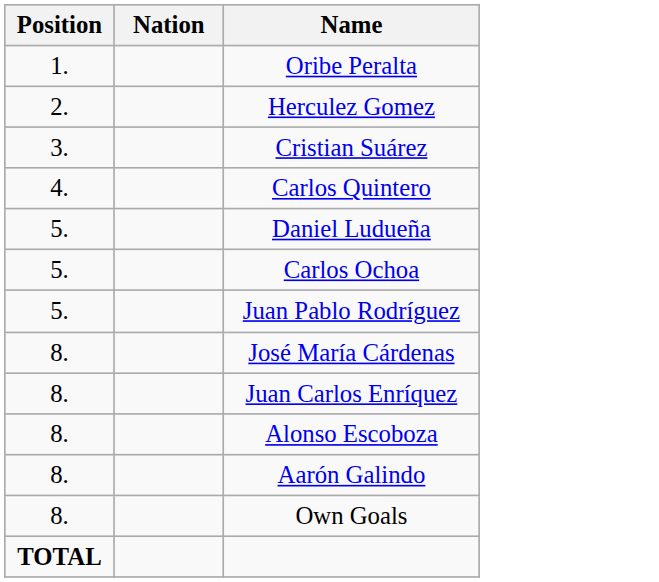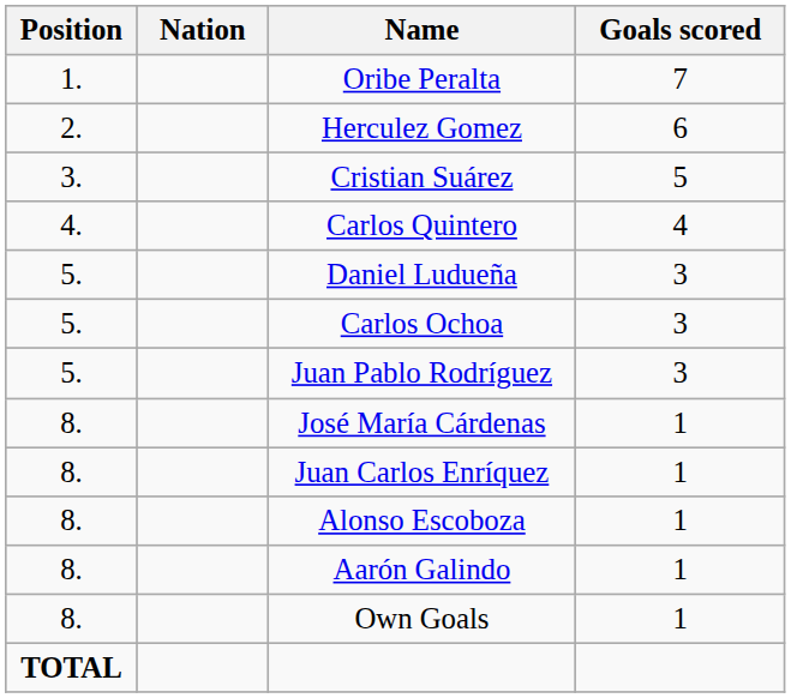+ column: Goals scored | 7 | 6 | 5 | 4 | 3 | 3 | 3 | 1 | 1 | 1 | 1 | 1
